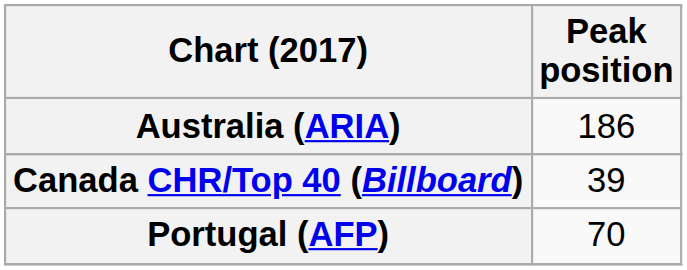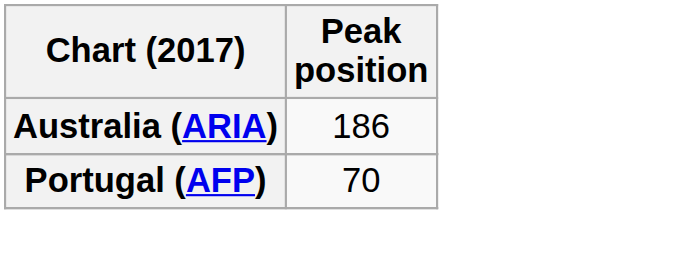- row: Canada CHR/Top 40 (Billboard) | 39
